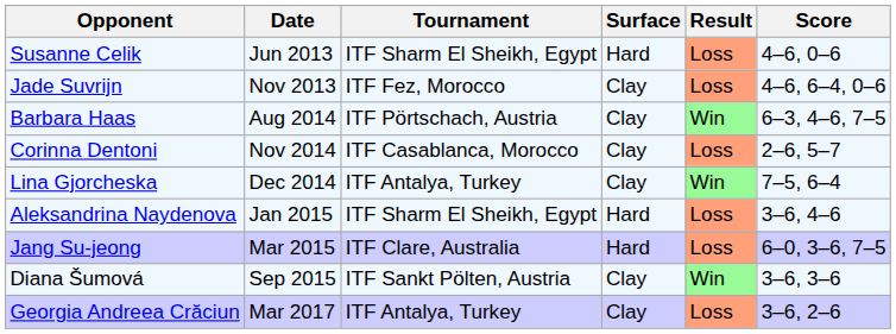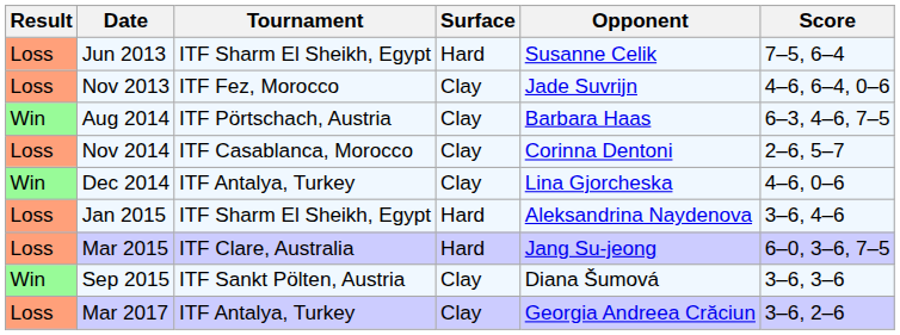columns swapped: Result <-> Opponent
Jun 2013 | Score: 4–6, 0–6 -> 7–5, 6–4
Dec 2014 | Score: 7–5, 6–4 -> 4–6, 0–6
